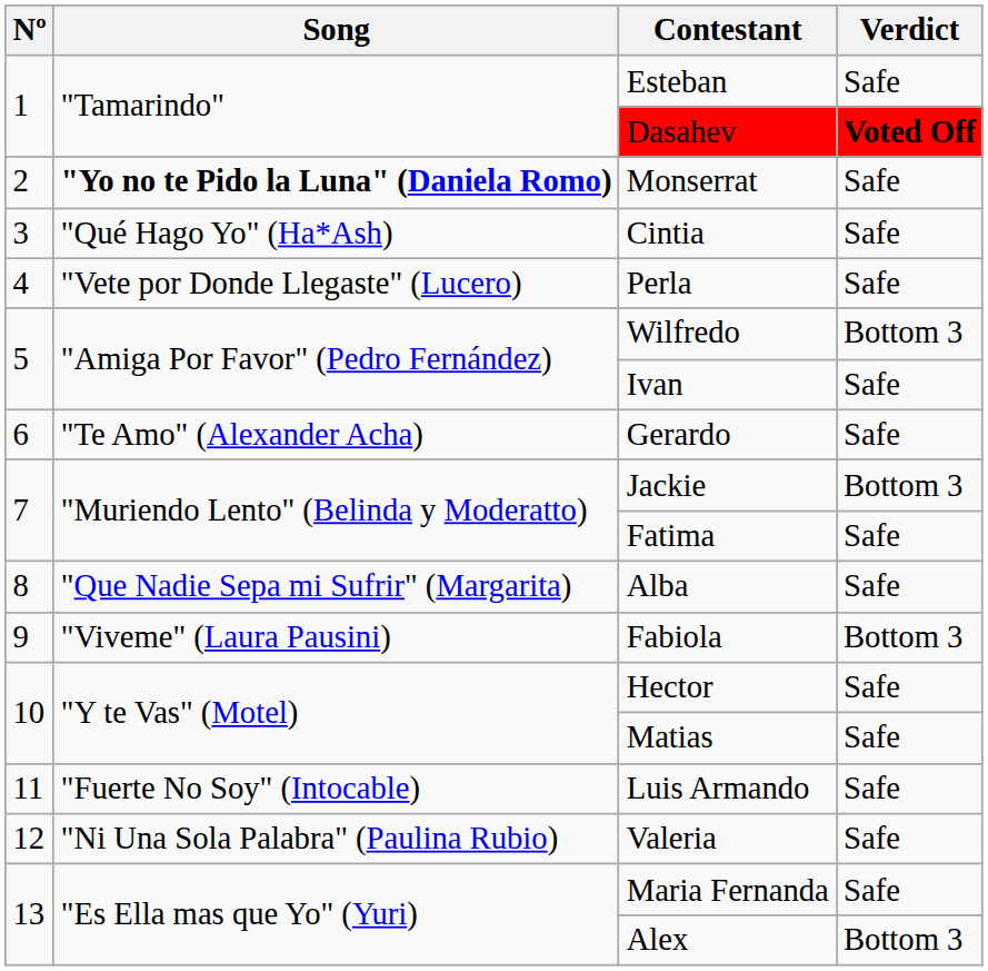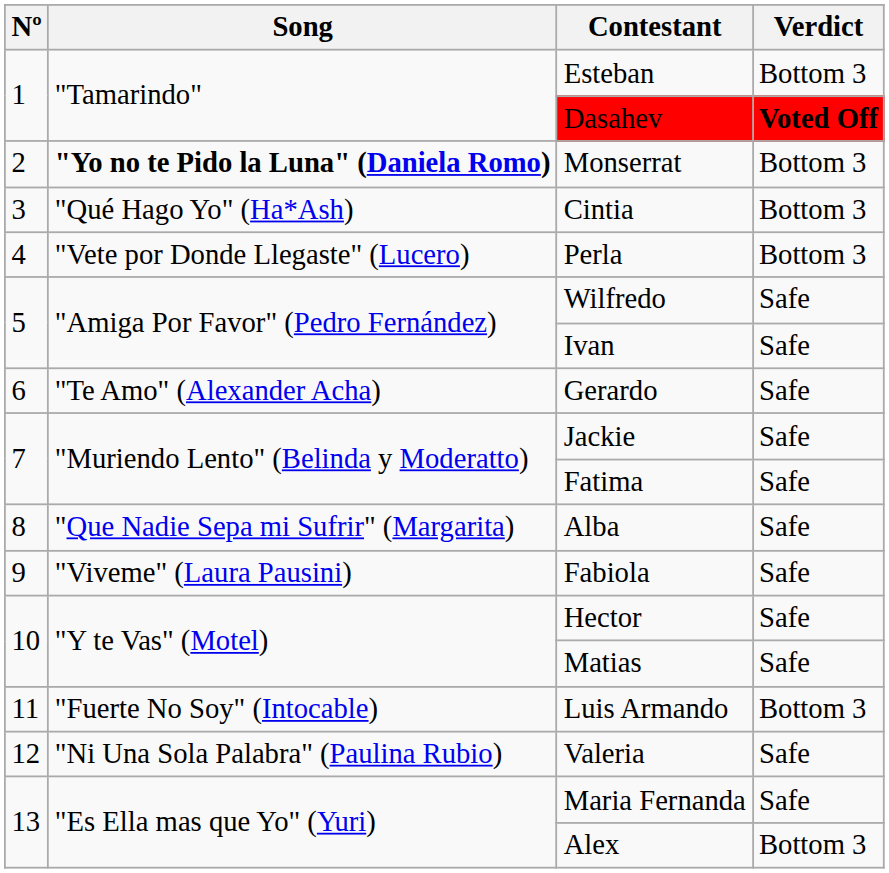Esteban | Verdict: Safe -> Bottom 3
Monserrat | Verdict: Safe -> Bottom 3
Cintia | Verdict: Safe -> Bottom 3
Perla | Verdict: Safe -> Bottom 3
Wilfredo | Verdict: Bottom 3 -> Safe
Jackie | Verdict: Bottom 3 -> Safe
Fabiola | Verdict: Bottom 3 -> Safe
Luis Armando | Verdict: Safe -> Bottom 3
